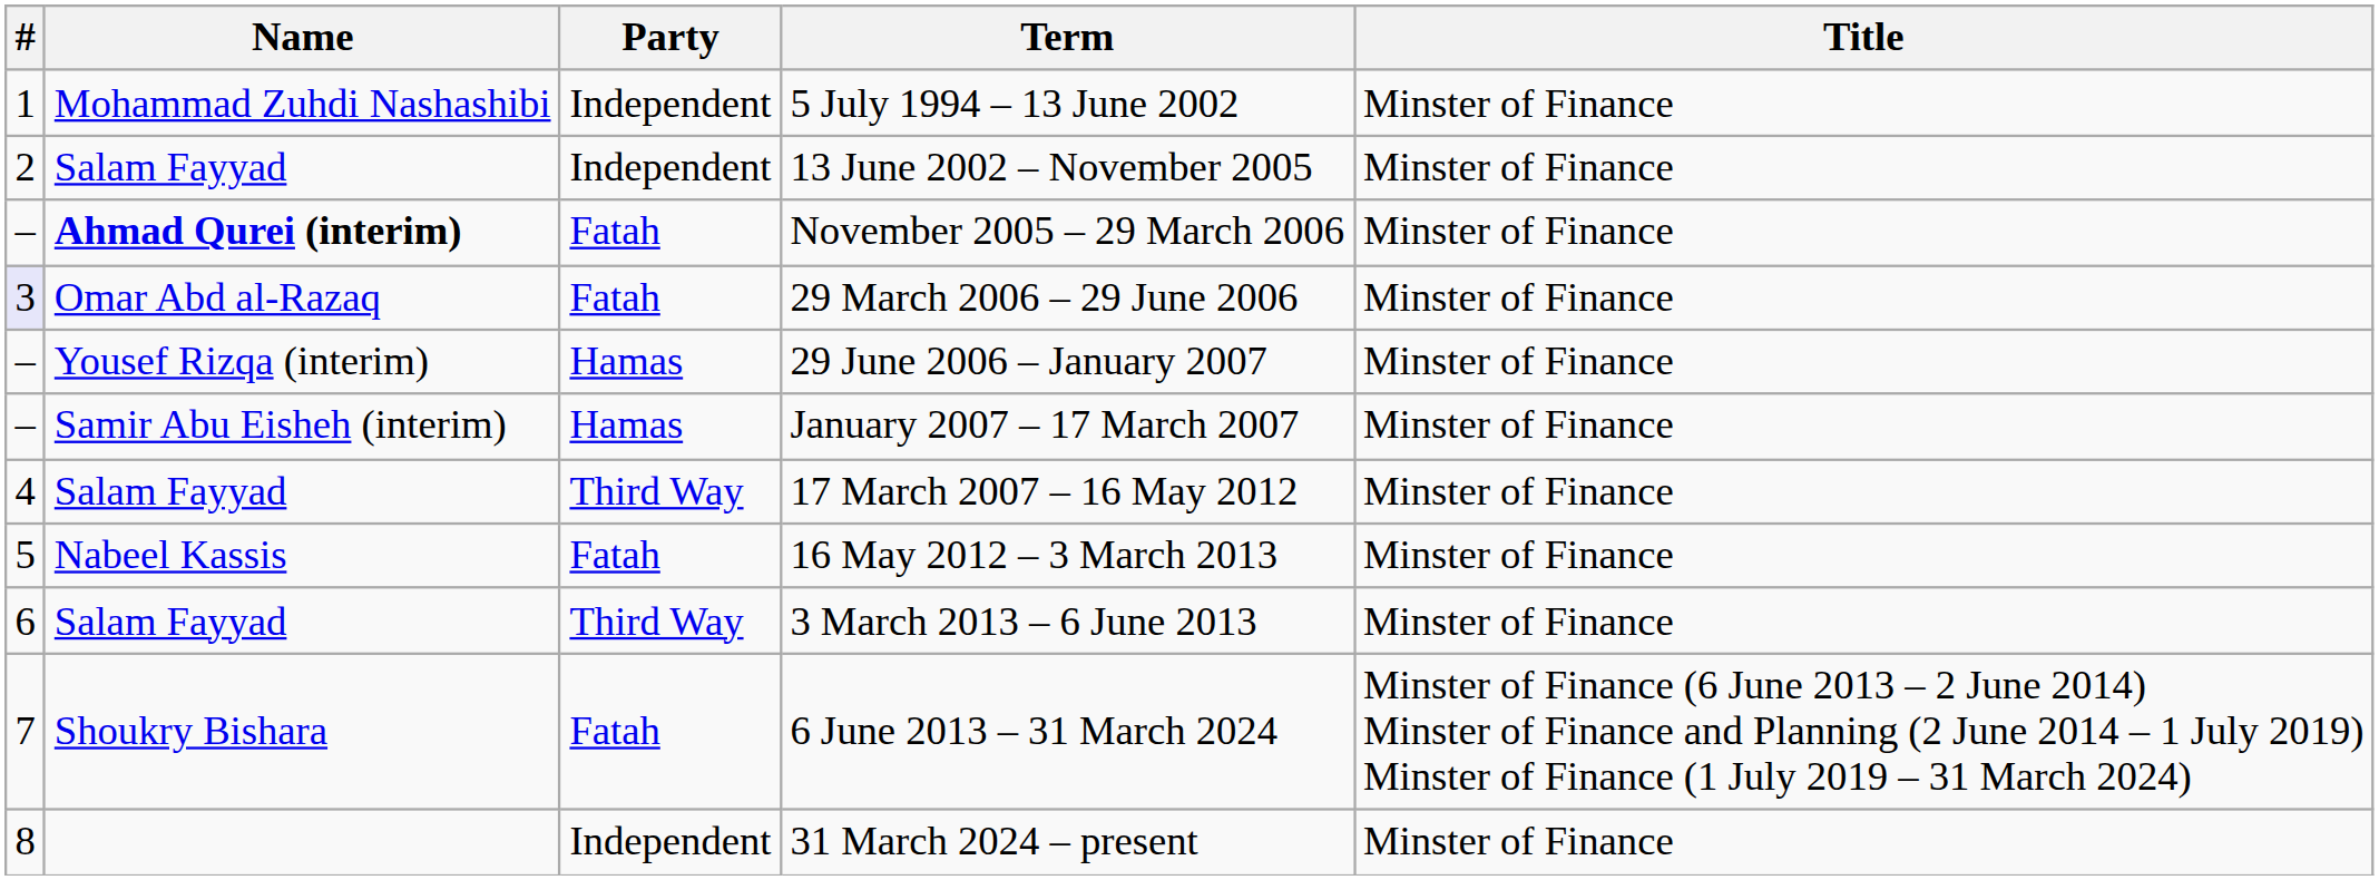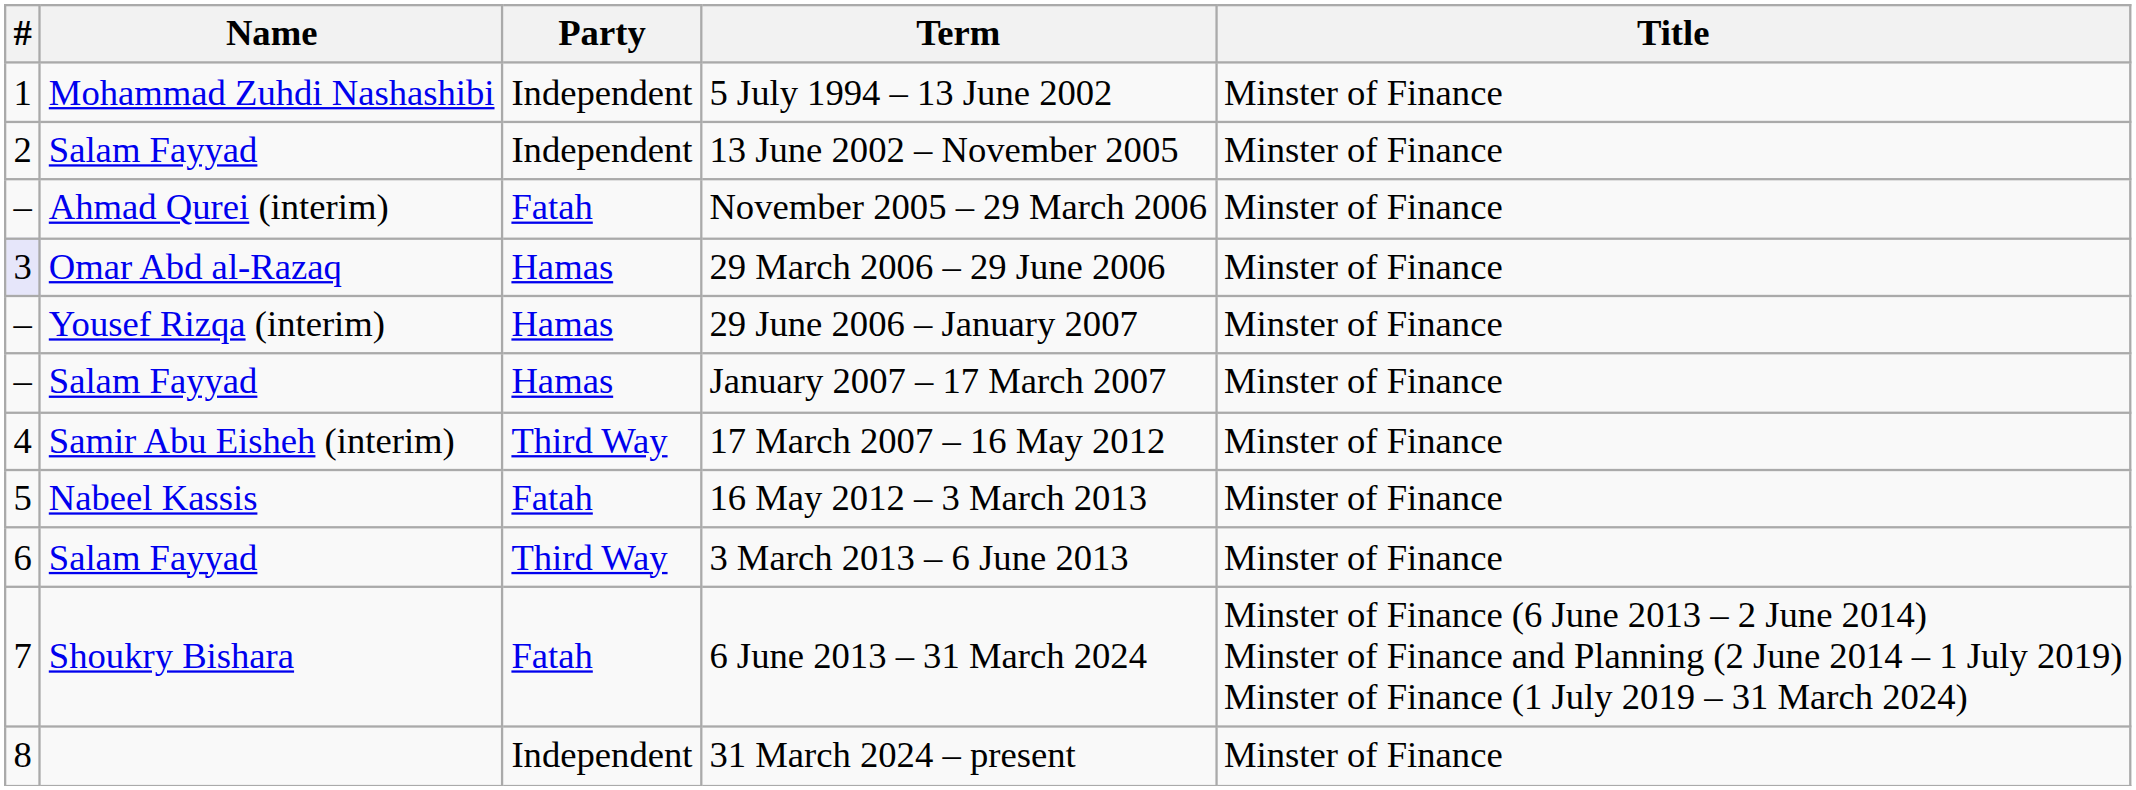November 2005 – 29 March 2006 | Name: bold -> normal
29 March 2006 – 29 June 2006 | Party: Fatah -> Hamas
January 2007 – 17 March 2007 | Name: Samir Abu Eisheh (interim) -> Salam Fayyad
17 March 2007 – 16 May 2012 | Name: Salam Fayyad -> Samir Abu Eisheh (interim)
